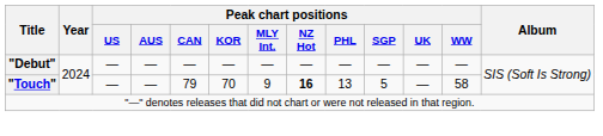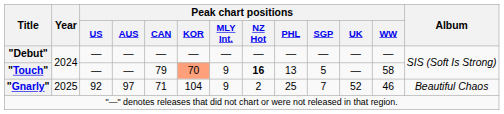"Touch" | Peak chart positions / KOR: no background -> lightsalmon background
+ row: "Gnarly" | 2025 | 92 | 97 | 71 | 104 | 9 | 2 | 25 | 7 | 52 | 46 | Beautiful Chaos
